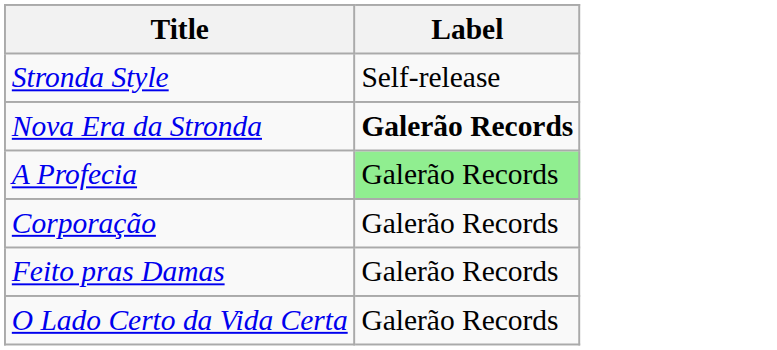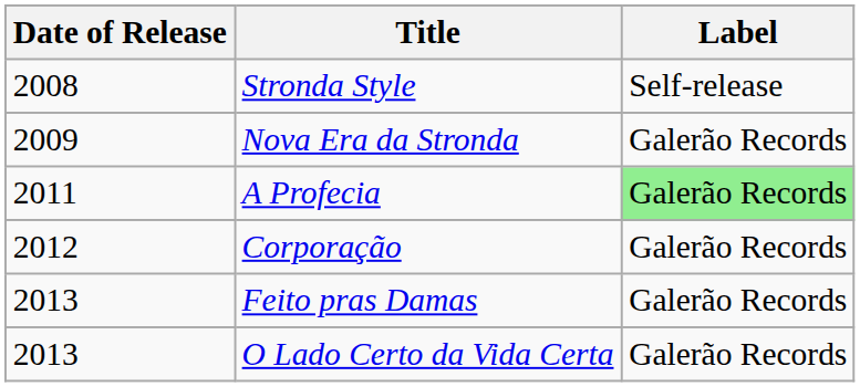+ column: Date of Release | 2008 | 2009 | 2011 | 2012 | 2013 | 2013
Nova Era da Stronda | Label: bold -> normal
